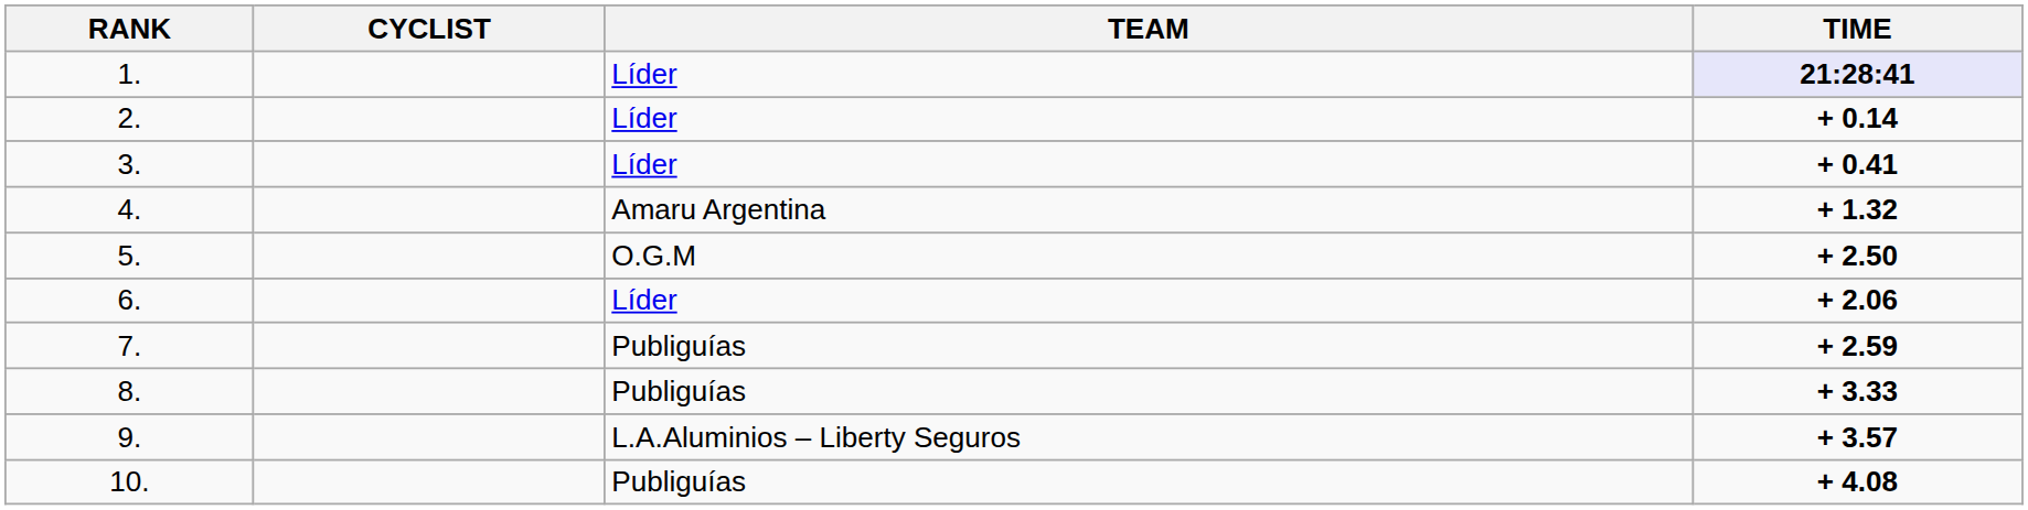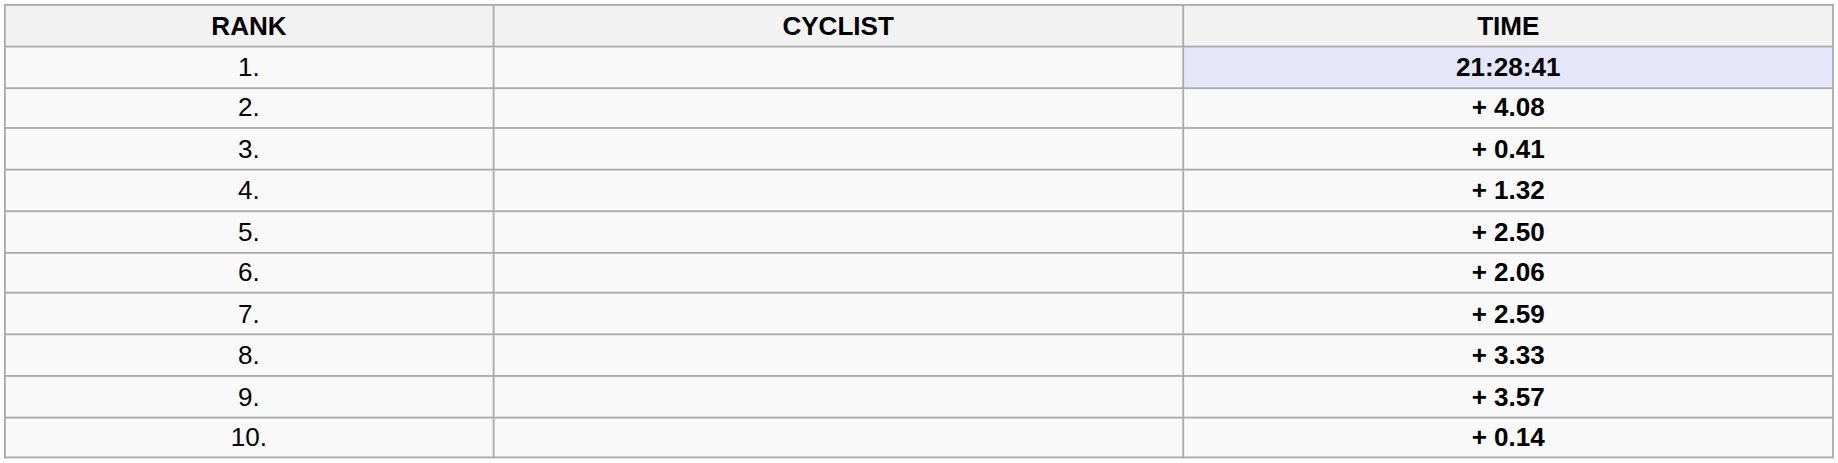- column: TEAM | Líder | Líder | Líder | Amaru Argentina | O.G.M | Líder | Publiguías | Publiguías | L.A.Aluminios – Liberty Seguros | Publiguías
2. | TIME: + 0.14 -> + 4.08
10. | TIME: + 4.08 -> + 0.14
